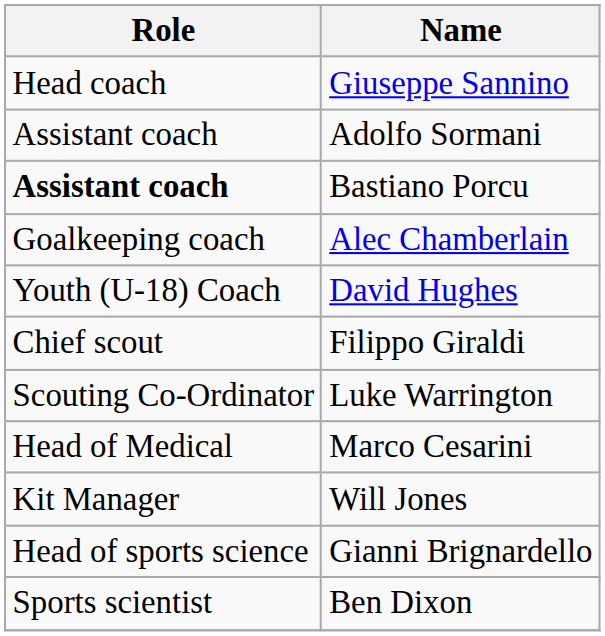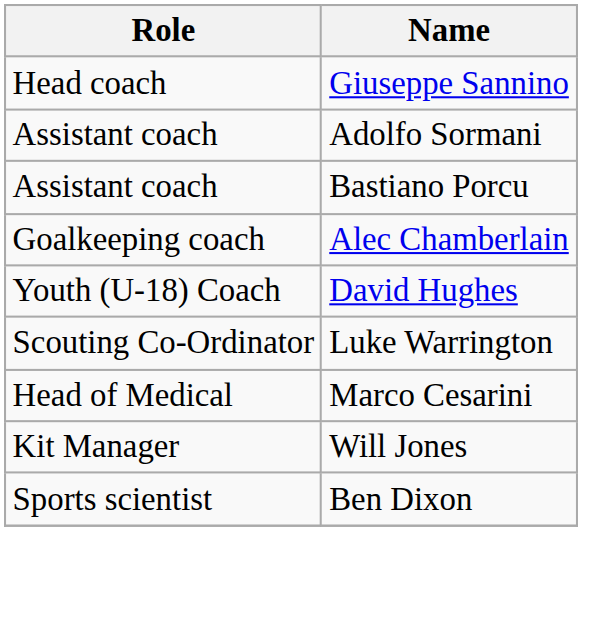Bastiano Porcu | Role: bold -> normal
- row: Chief scout | Filippo Giraldi
- row: Head of sports science | Gianni Brignardello
